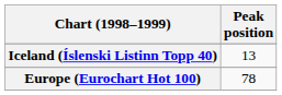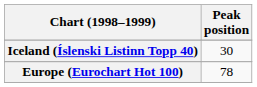Iceland (Íslenski Listinn Topp 40) | Peak position: 13 -> 30
